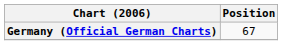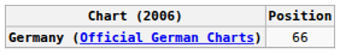Germany (Official German Charts) | Position: 67 -> 66
